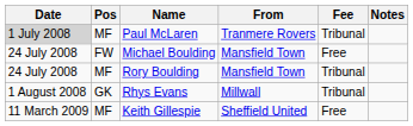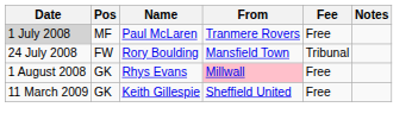Paul McLaren | Fee: Tribunal -> Free
- row: 24 July 2008 | FW | Michael Boulding | Mansfield Town | Free
Rory Boulding | Pos: MF -> FW
Rhys Evans | From: no background -> pink background
Rhys Evans | Fee: Tribunal -> Free
Keith Gillespie | Pos: MF -> GK
